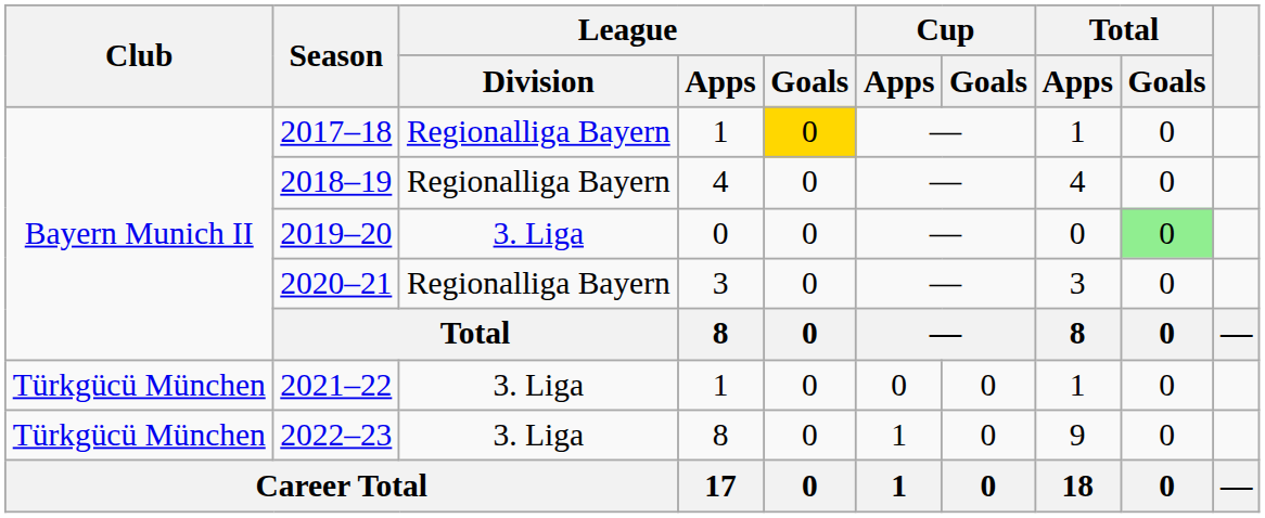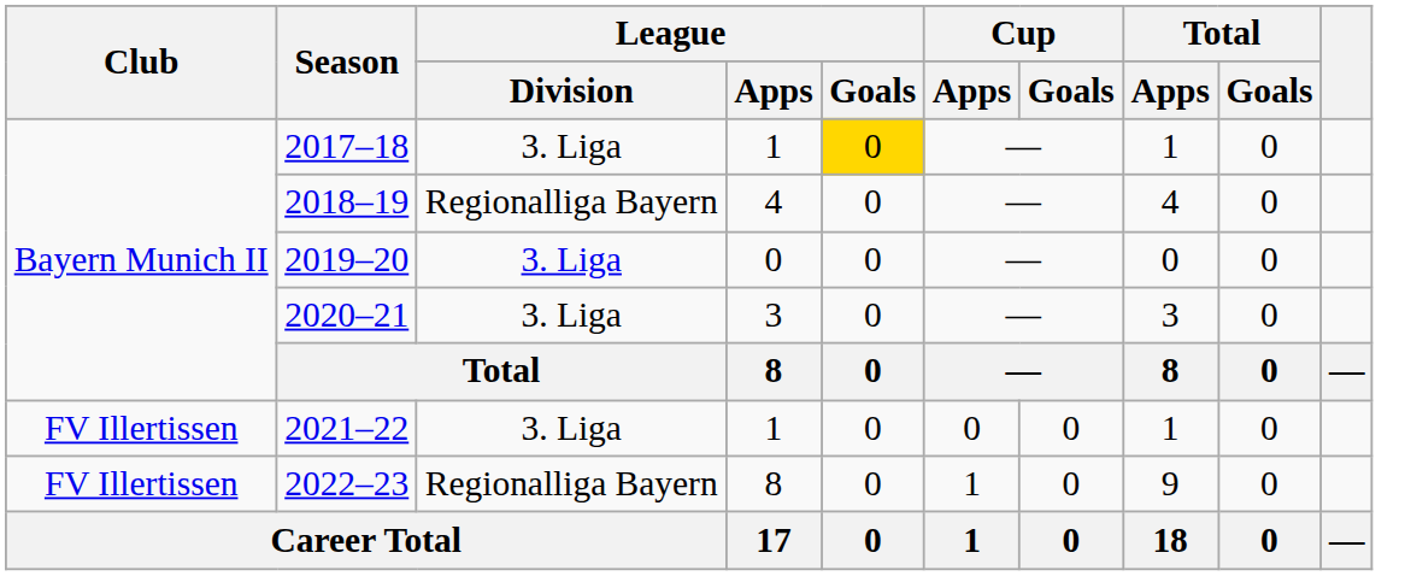2017–18 | League / Division: Regionalliga Bayern -> 3. Liga
2019–20 | Total / Goals: lightgreen background -> no background
2020–21 | League / Division: Regionalliga Bayern -> 3. Liga
2021–22 | Club: Türkgücü München -> FV Illertissen
2022–23 | Club: Türkgücü München -> FV Illertissen
2022–23 | League / Division: 3. Liga -> Regionalliga Bayern
